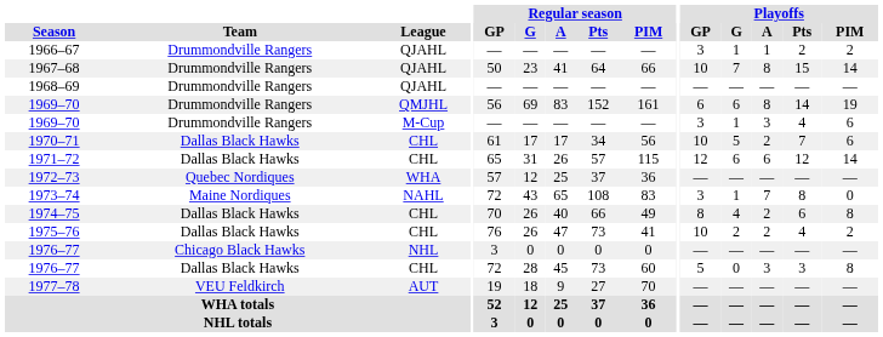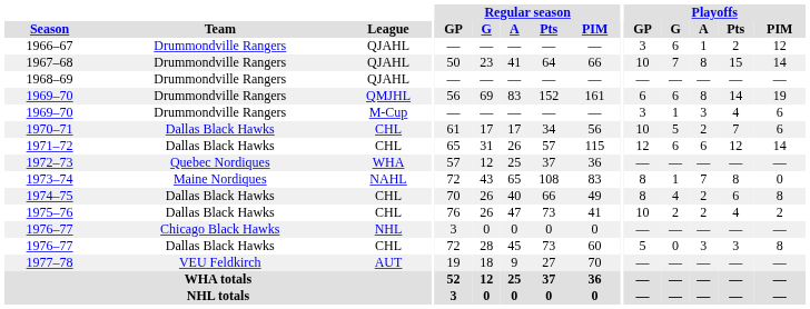1966–67 | Playoffs / G: 1 -> 6
1966–67 | Playoffs / PIM: 2 -> 12
1973–74 | Playoffs / GP: 3 -> 8
